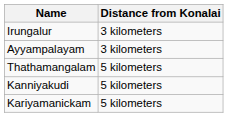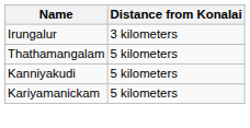- row: Ayyampalayam | 3 kilometers
